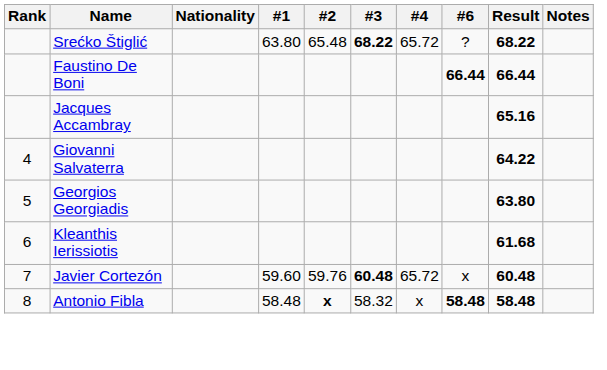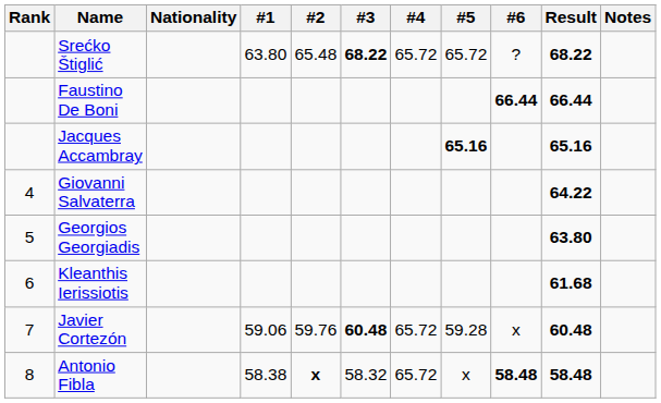+ column: #5 | 65.72 | 65.16 | 59.28 | x
Javier Cortezón | #1: 59.60 -> 59.06
Antonio Fibla | #1: 58.48 -> 58.38
Antonio Fibla | #4: x -> 65.72
